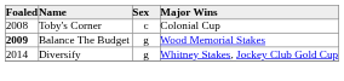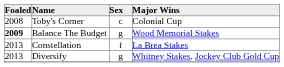+ row: 2013 | Constellation | f | La Brea Stakes
Diversify | Foaled: 2014 -> 2013
